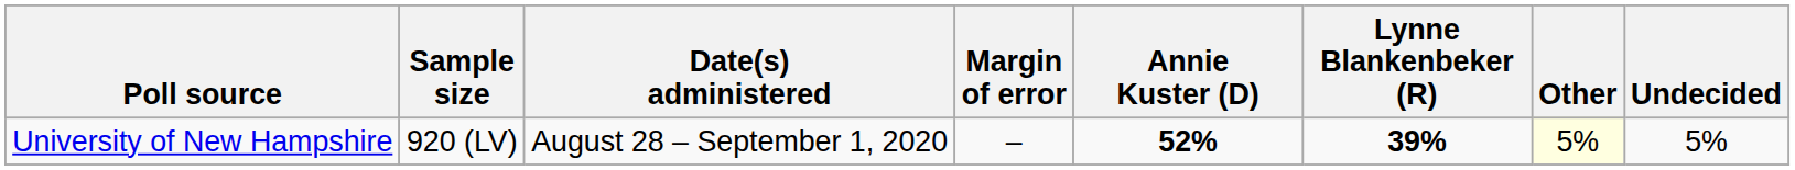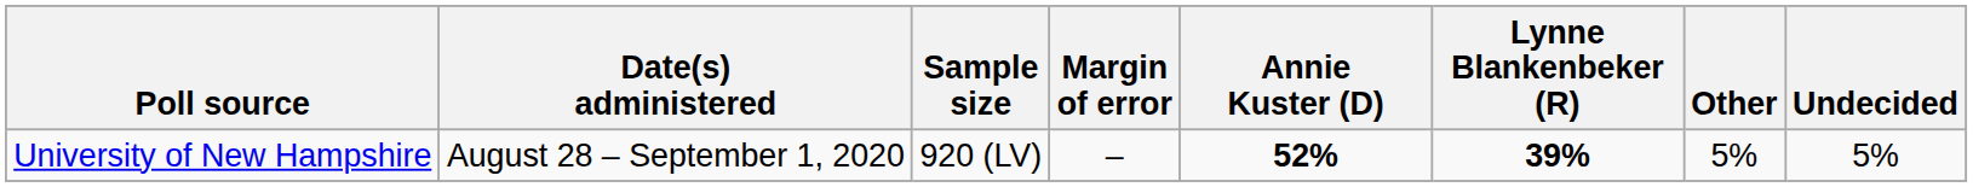columns swapped: Date(s) administered <-> Sample size
University of New Hampshire | Other: lightyellow background -> no background
